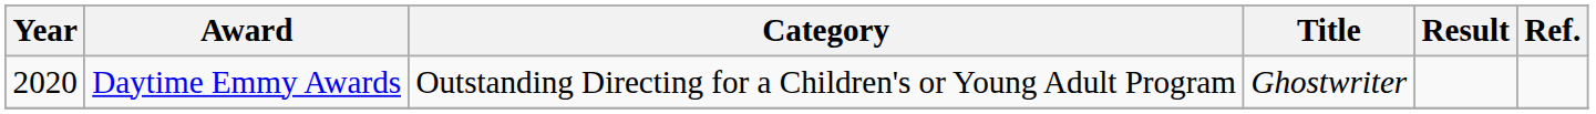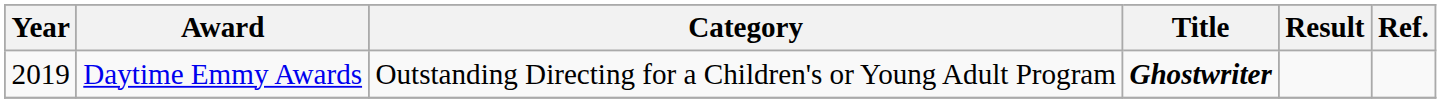Daytime Emmy Awards | Year: 2020 -> 2019
Daytime Emmy Awards | Title: normal -> bold
